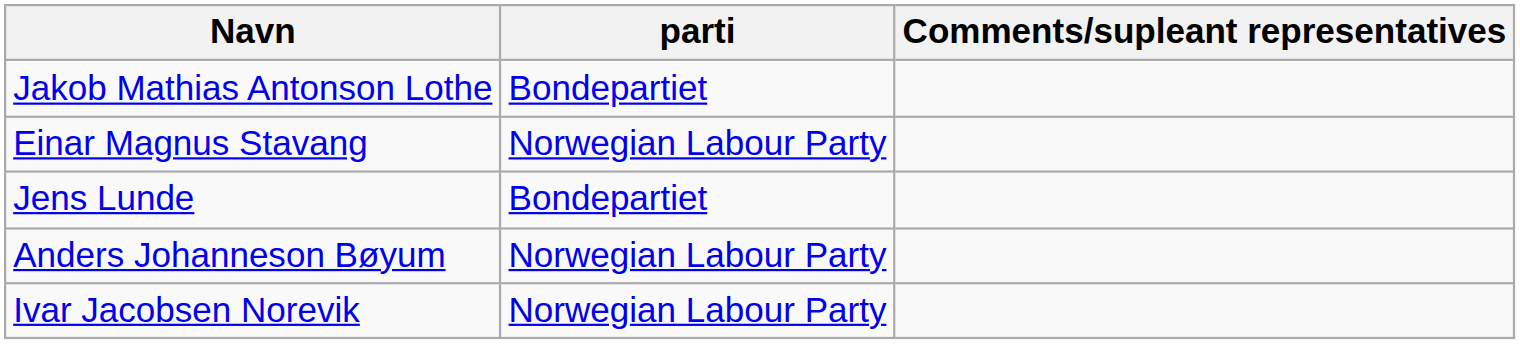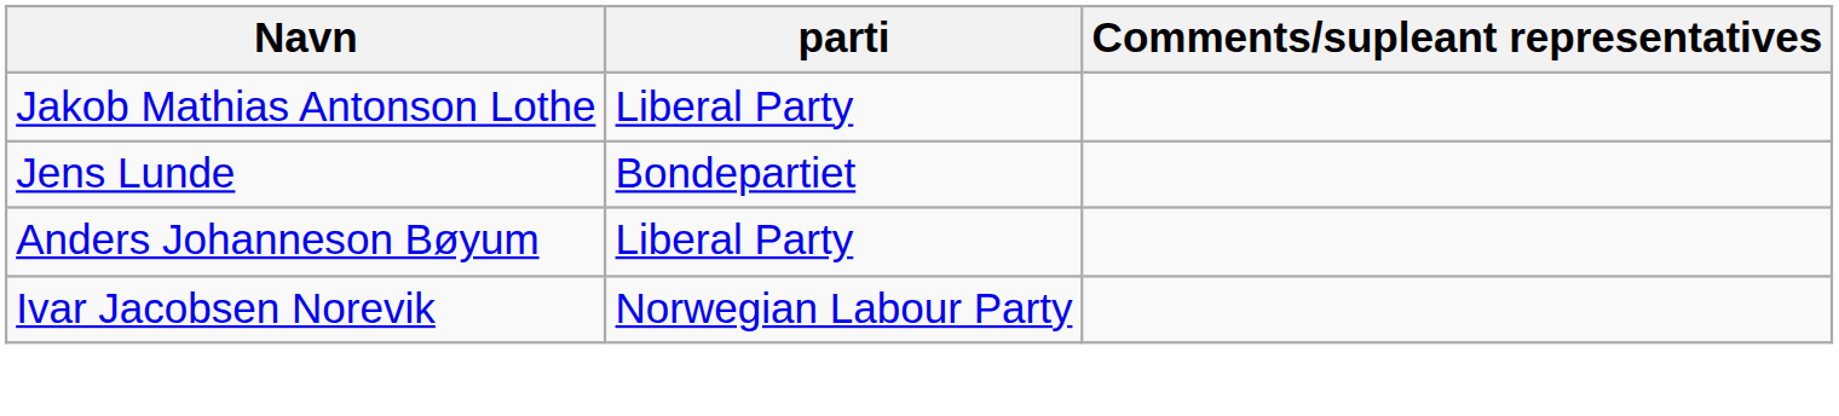Jakob Mathias Antonson Lothe | parti: Bondepartiet -> Liberal Party
- row: Einar Magnus Stavang | Norwegian Labour Party
Anders Johanneson Bøyum | parti: Norwegian Labour Party -> Liberal Party
